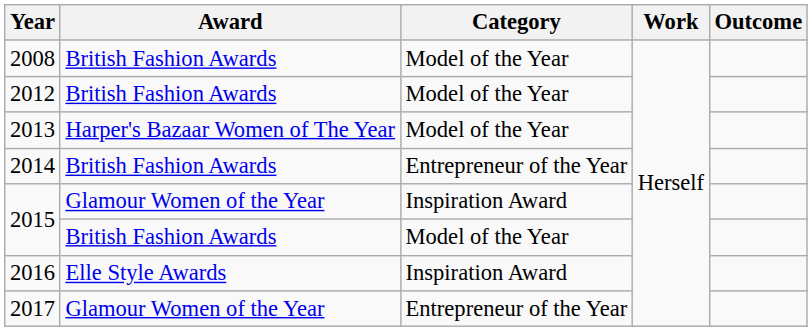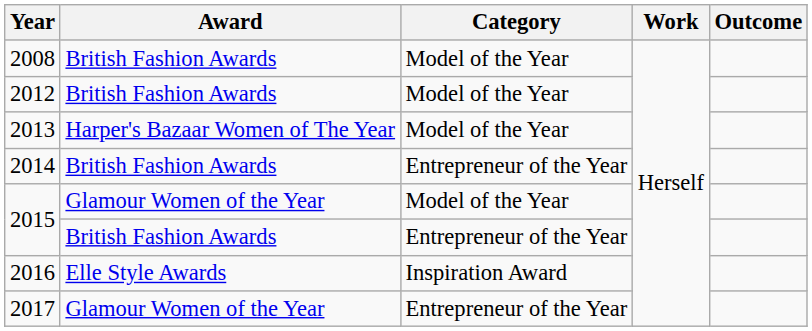2015 / Glamour Women of the Year | Category: Inspiration Award -> Model of the Year
2015 / British Fashion Awards | Category: Model of the Year -> Entrepreneur of the Year
